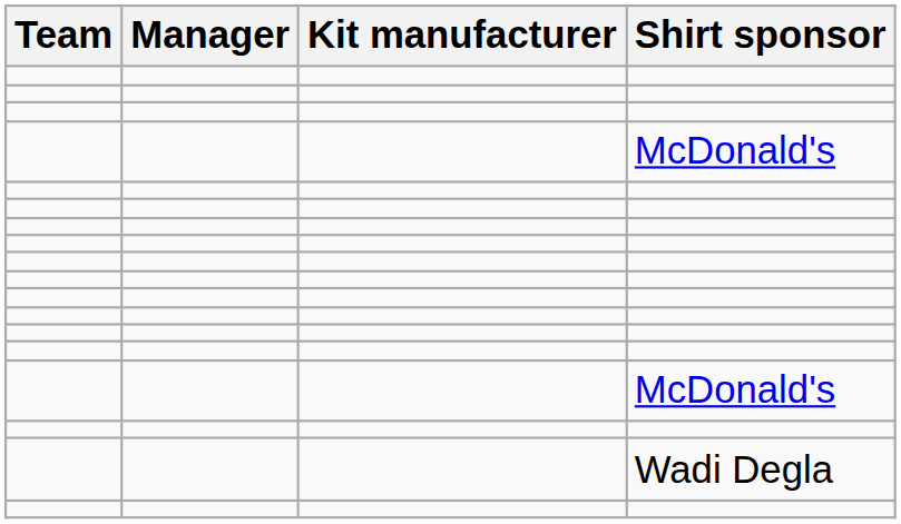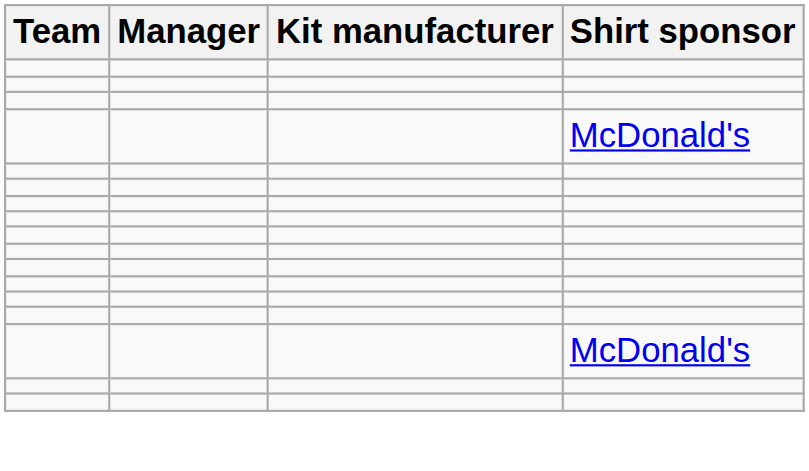- row: Wadi Degla
